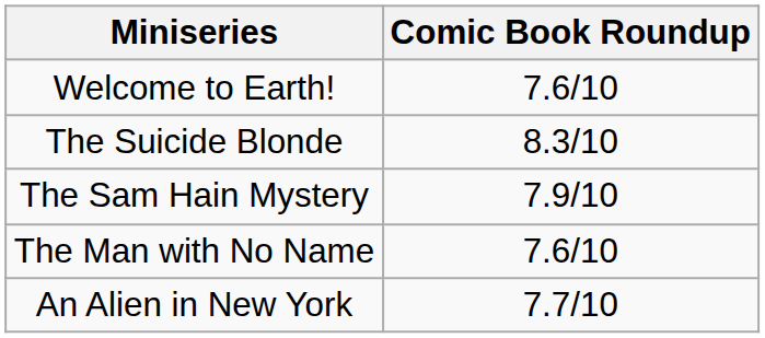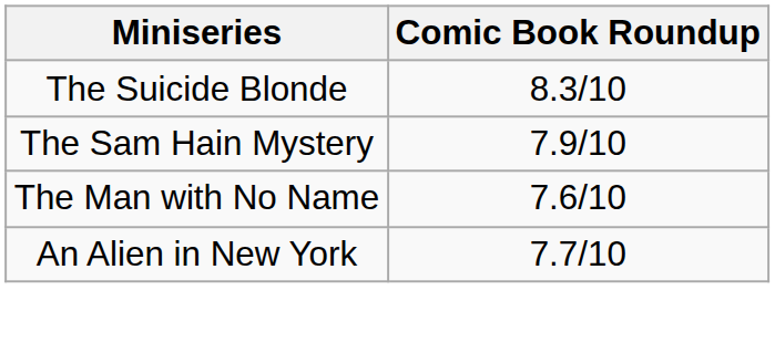- row: Welcome to Earth! | 7.6/10
